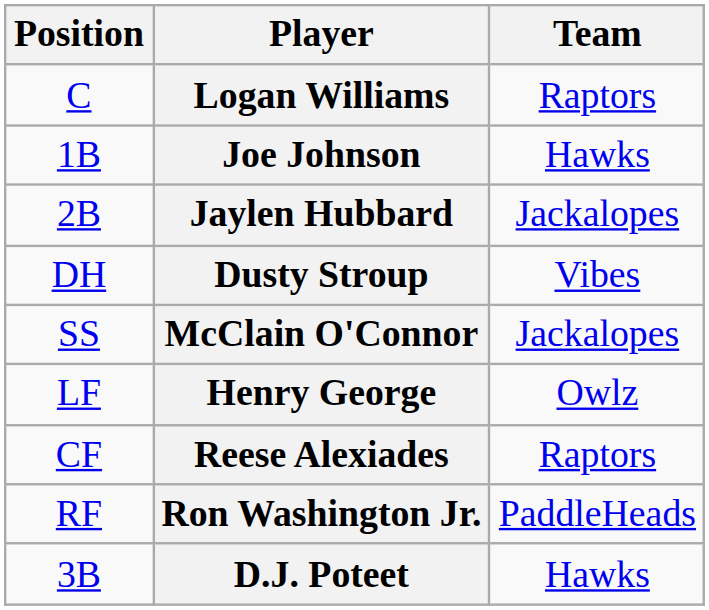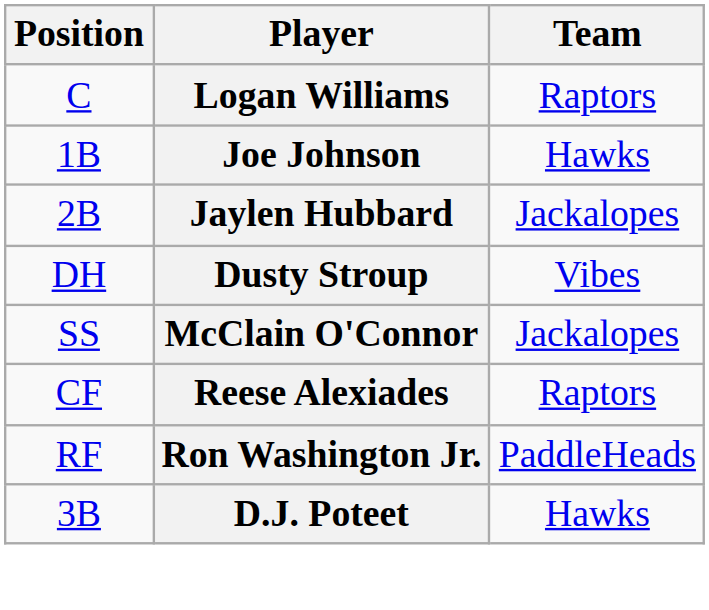- row: LF | Henry George | Owlz
